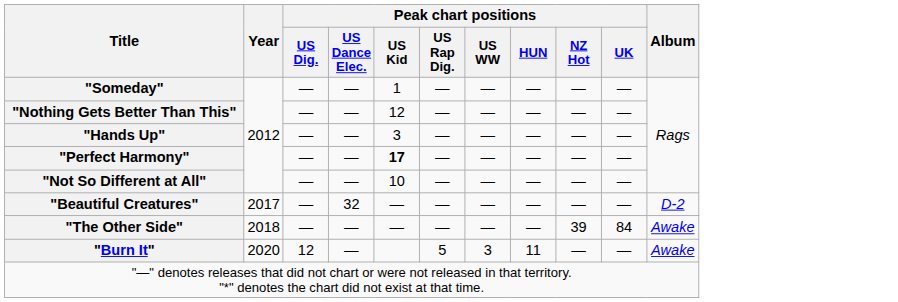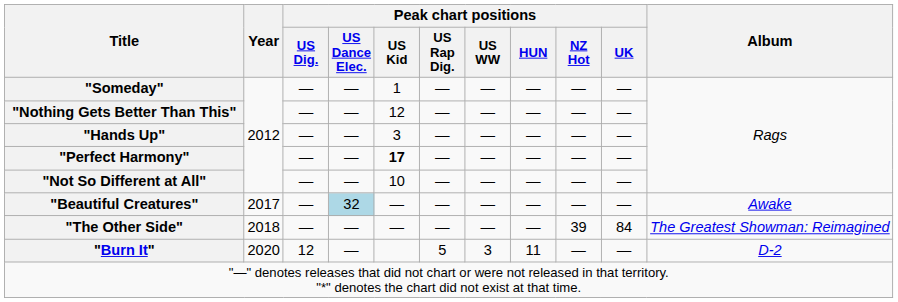"Beautiful Creatures" | Peak chart positions / US Dance Elec.: no background -> lightblue background
"Beautiful Creatures" | Album: D-2 -> Awake
"The Other Side" | Album: Awake -> The Greatest Showman: Reimagined
"Burn It" | Album: Awake -> D-2
